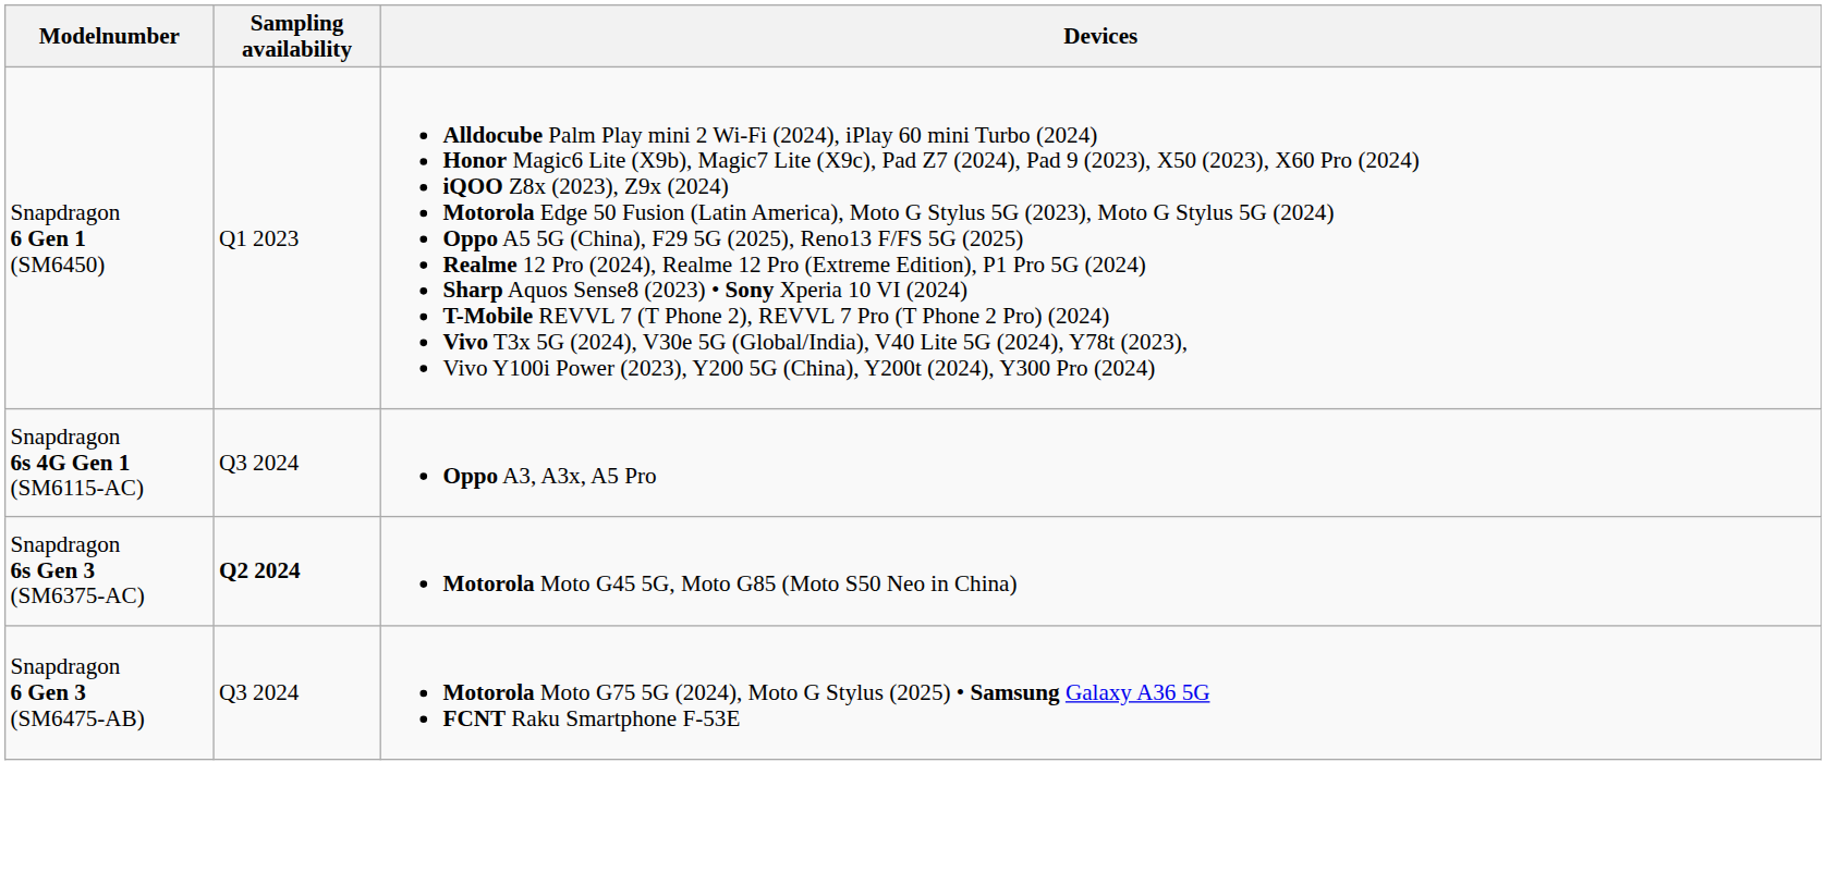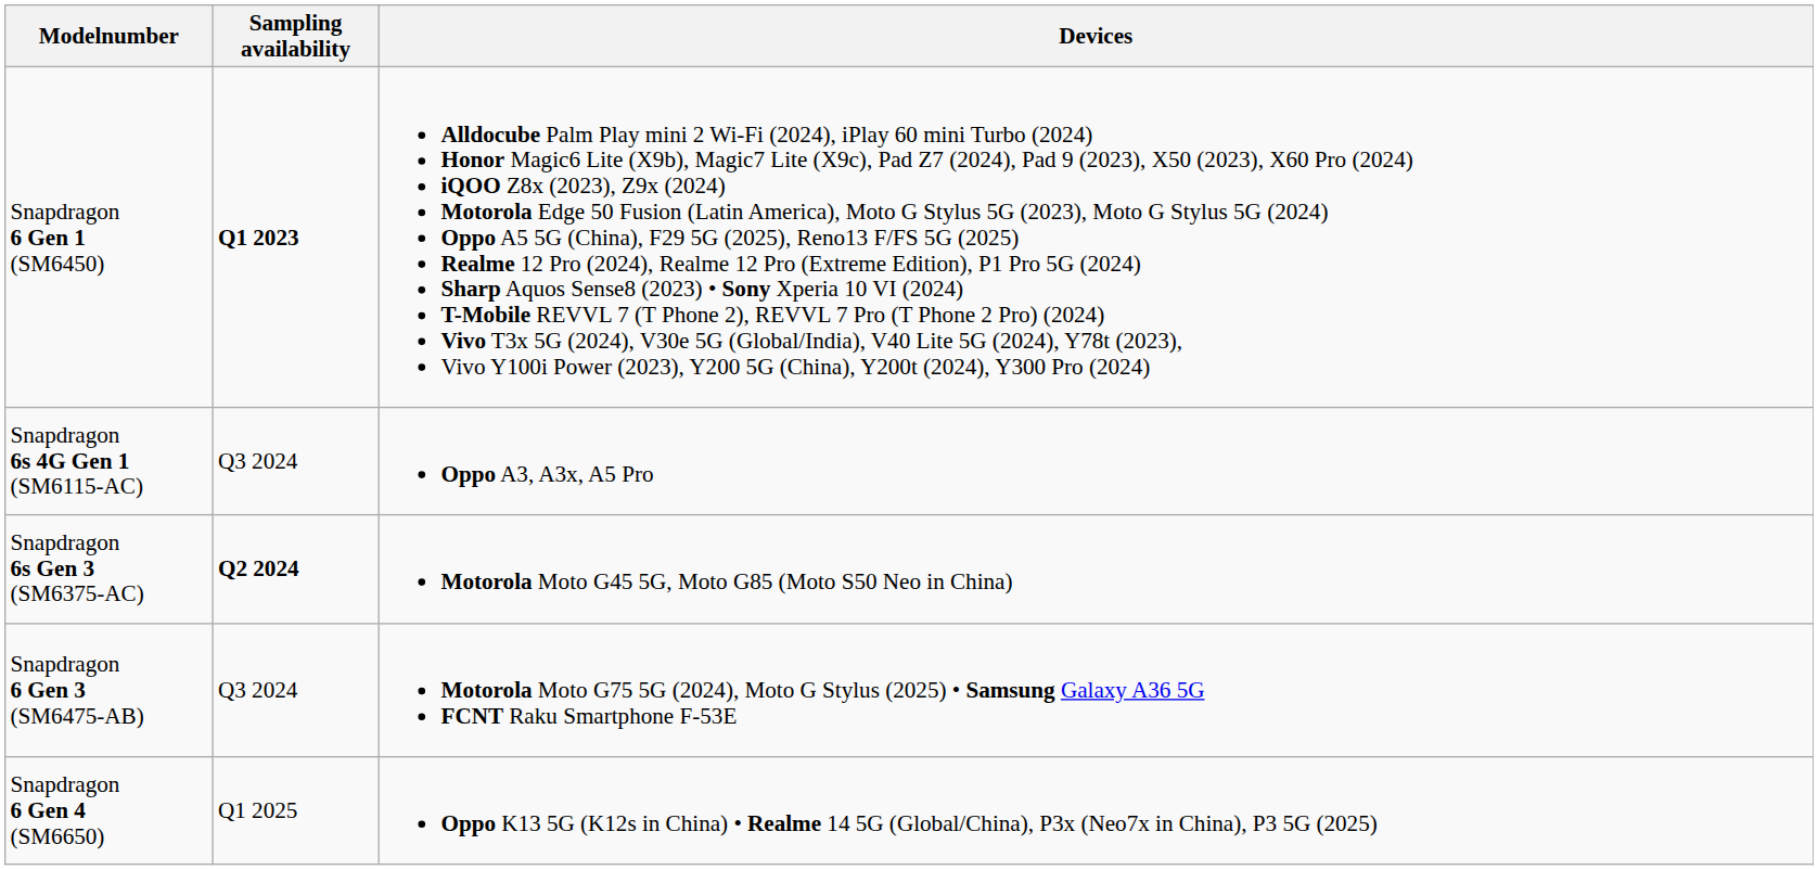Snapdragon 6 Gen 1 (SM6450) | Sampling availability: normal -> bold
+ row: Snapdragon 6 Gen 4 (SM6650) | Q1 2025 | Oppo K13 5G (K12s in China) • Realme 14 5G (Global/China), P3x (Neo7x in China), P3 5G (2025)
